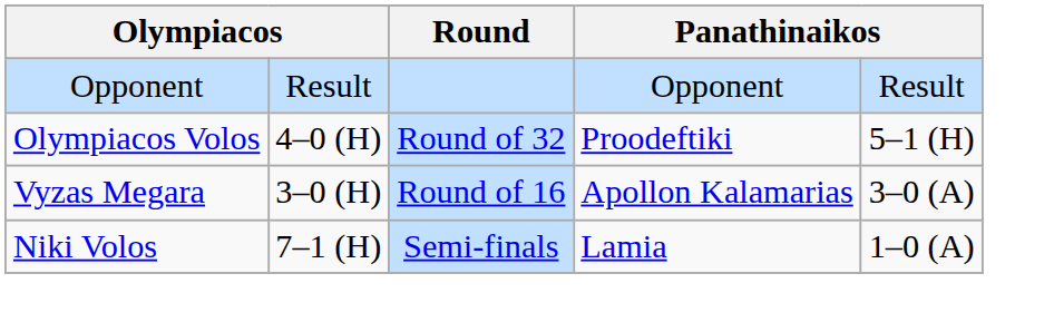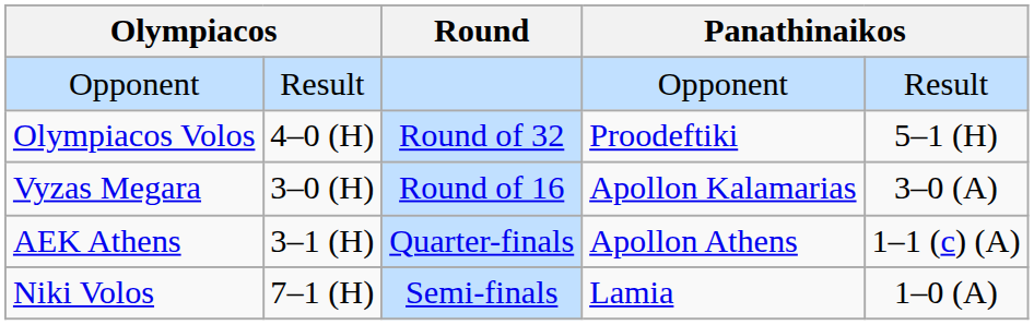+ row: AEK Athens | 3–1 (H) | Quarter-finals | Apollon Athens | 1–1 (c) (A)
